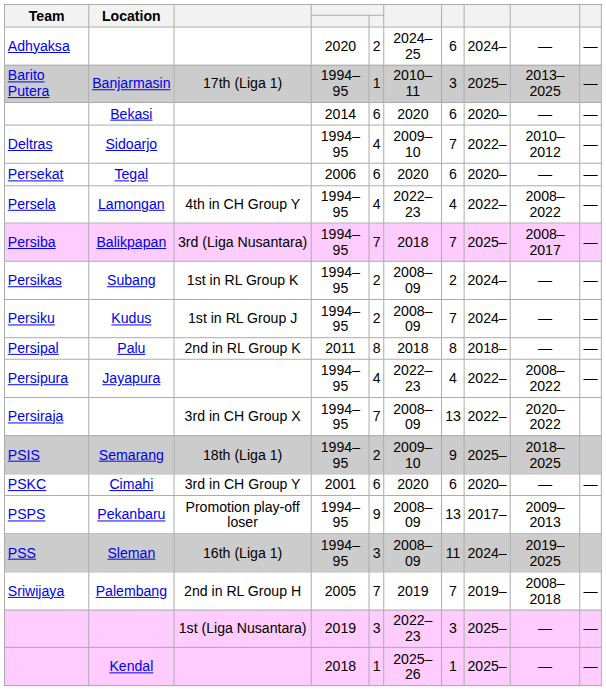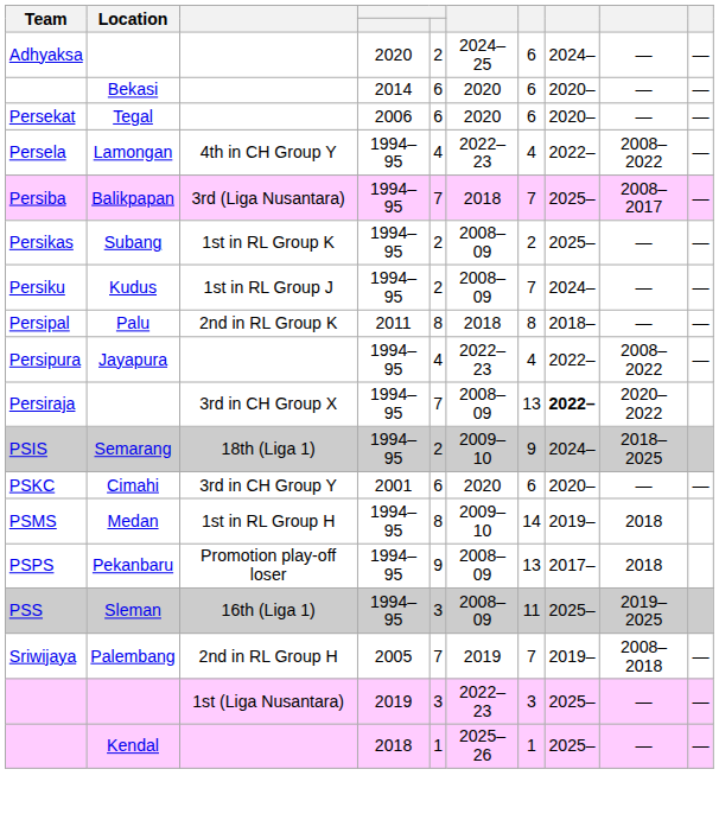- row: Barito Putera | Banjarmasin | 17th (Liga 1) | 1994–95 | 1 | 2010–11 | 3 | 2025– | 2013–2025 | —
- row: Deltras | Sidoarjo | 1994–95 | 4 | 2009–10 | 7 | 2022– | 2010–2012 | —
Persikas | column 8: 2024– -> 2025–
Persiraja | column 8: normal -> bold
PSIS | column 8: 2025– -> 2024–
+ row: PSMS | Medan | 1st in RL Group H | 1994–95 | 8 | 2009–10 | 14 | 2019– | 2018
PSPS | column 9: 2009–2013 -> 2018
PSS | column 8: 2024– -> 2025–
